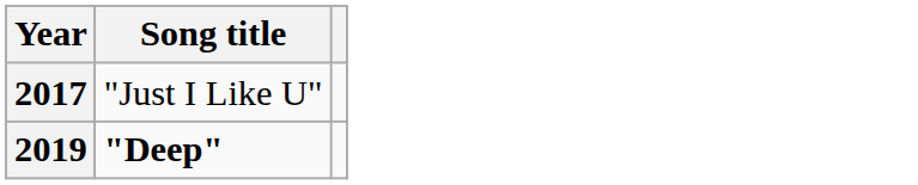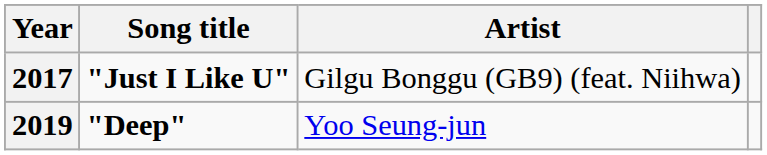+ column: Artist | Gilgu Bonggu (GB9) (feat. Niihwa) | Yoo Seung-jun
2017 | Song title: normal -> bold
